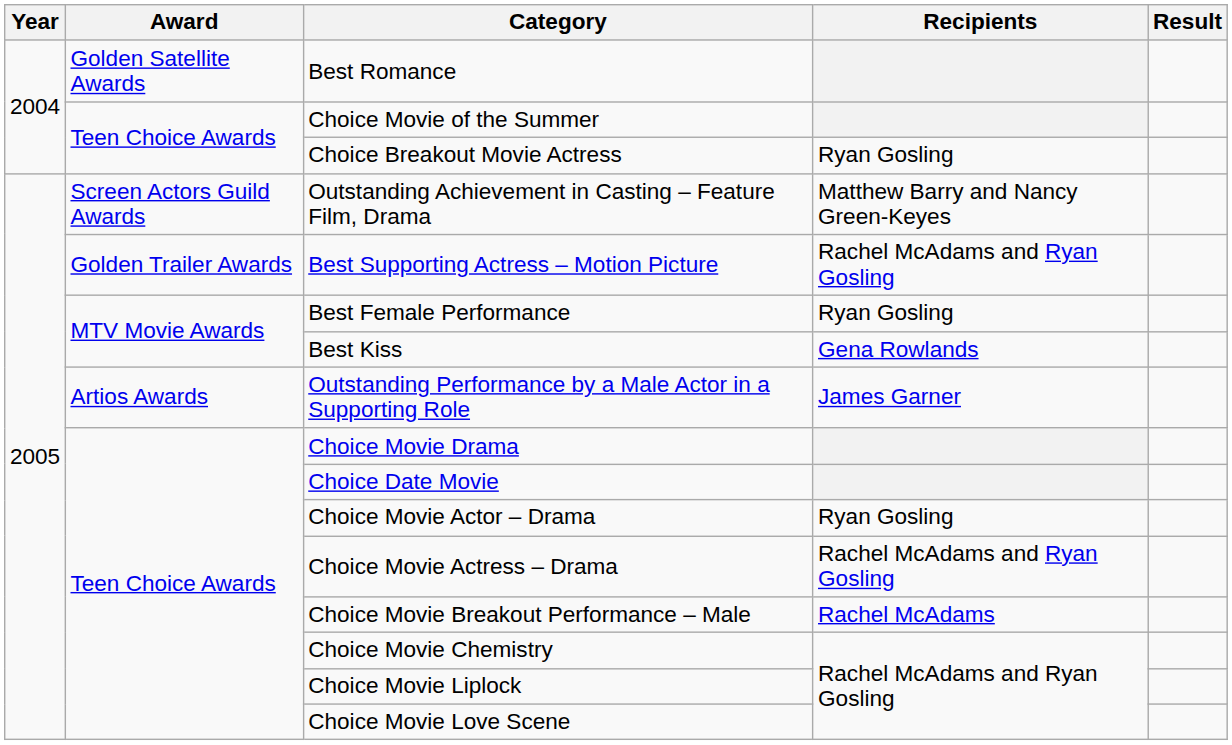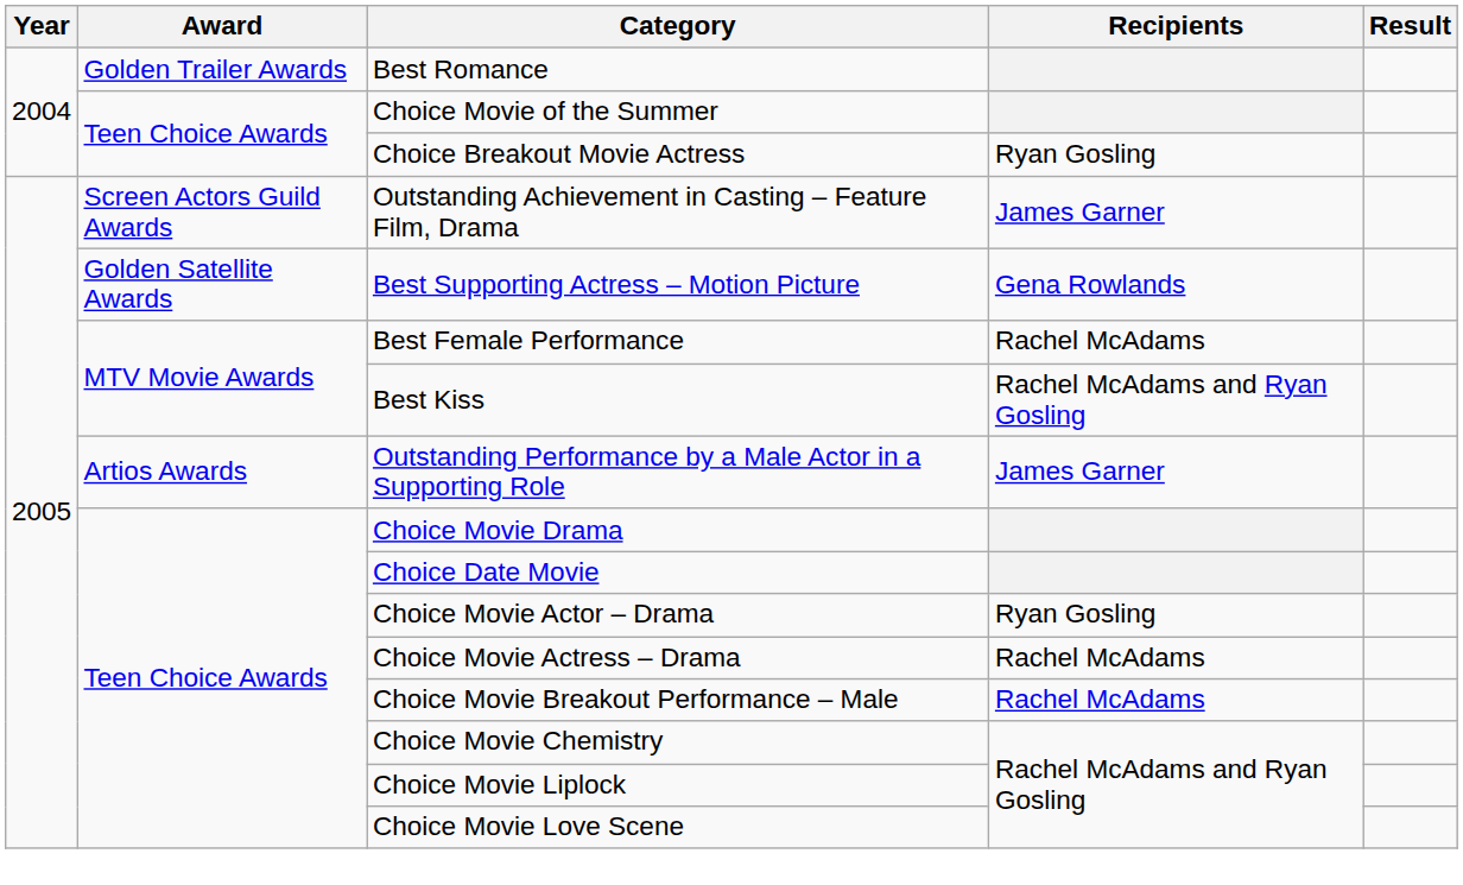Best Romance | Award: Golden Satellite Awards -> Golden Trailer Awards
Outstanding Achievement in Casting – Feature Film, Drama | Recipients: Matthew Barry and Nancy Green-Keyes -> James Garner
Best Supporting Actress – Motion Picture | Award: Golden Trailer Awards -> Golden Satellite Awards
Best Supporting Actress – Motion Picture | Recipients: Rachel McAdams and Ryan Gosling -> Gena Rowlands
Best Female Performance | Recipients: Ryan Gosling -> Rachel McAdams
Best Kiss | Recipients: Gena Rowlands -> Rachel McAdams and Ryan Gosling
Choice Movie Actress – Drama | Recipients: Rachel McAdams and Ryan Gosling -> Rachel McAdams
